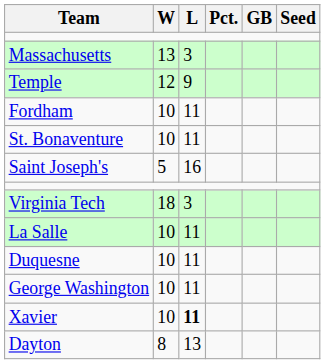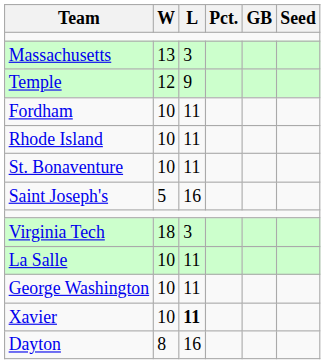+ row: Rhode Island | 10 | 11
- row: Duquesne | 10 | 11
Dayton | L: 13 -> 16
